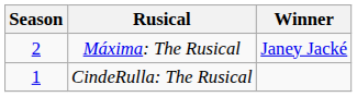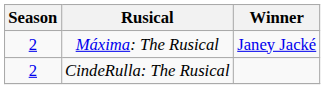CindeRulla: The Rusical | Season: 1 -> 2
